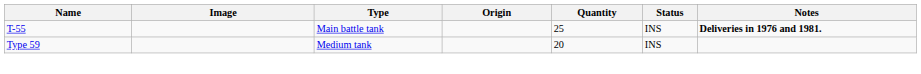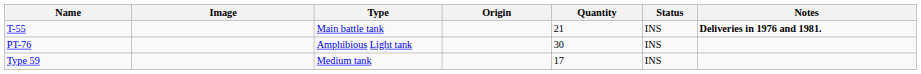T-55 | Quantity: 25 -> 21
+ row: PT-76 | Amphibious Light tank | 30 | INS
Type 59 | Quantity: 20 -> 17
